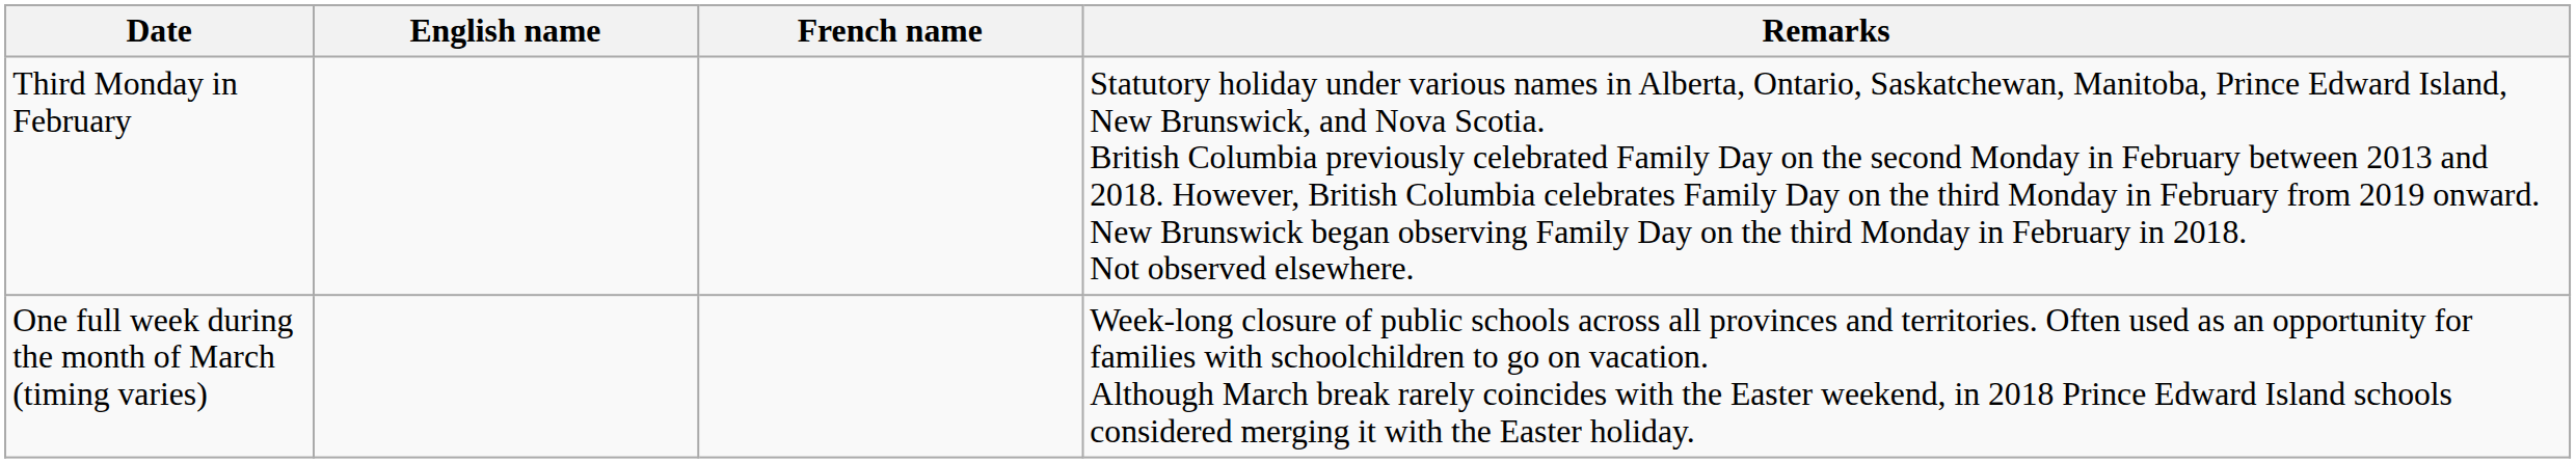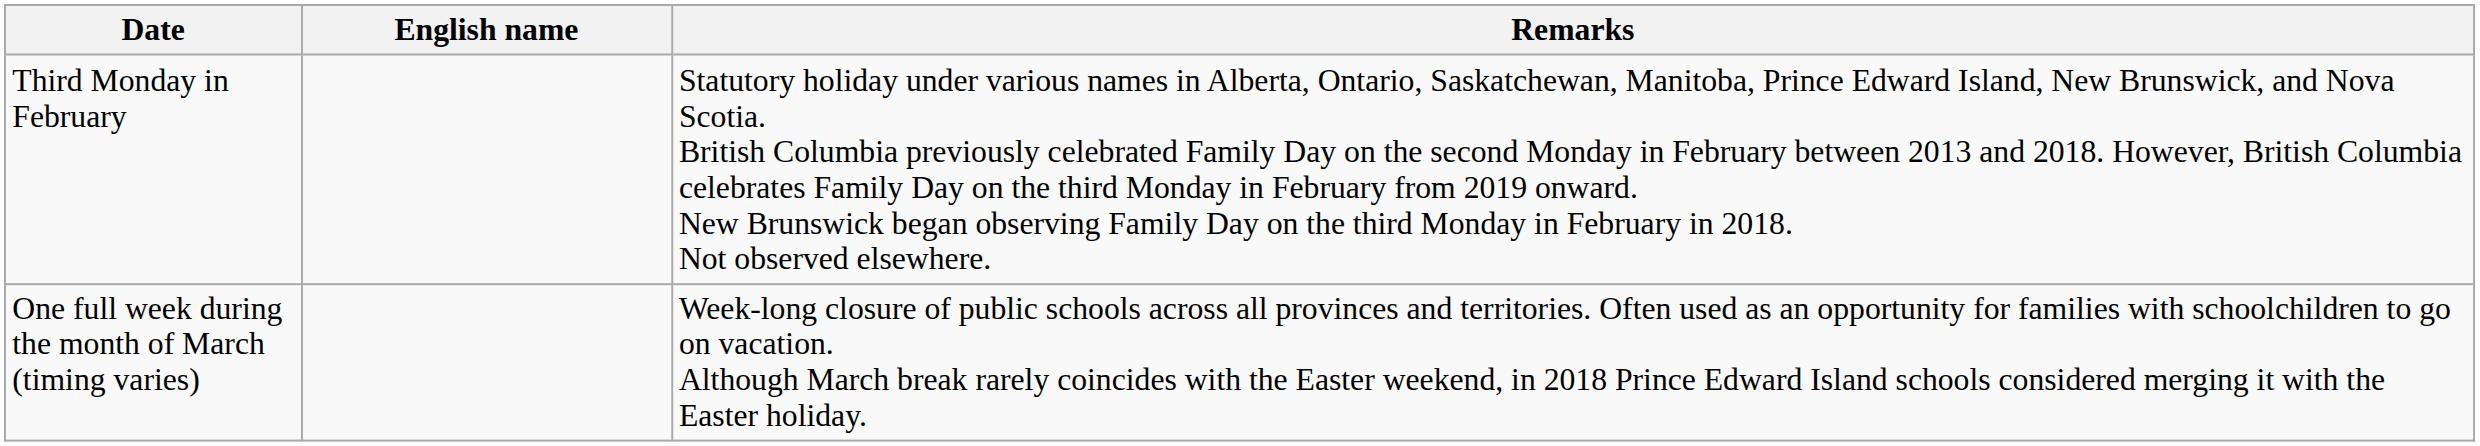- column: French name
